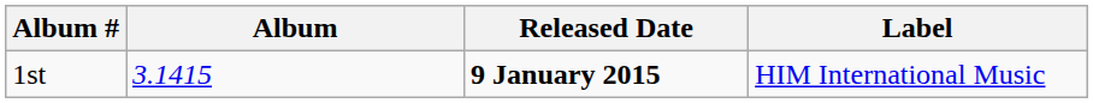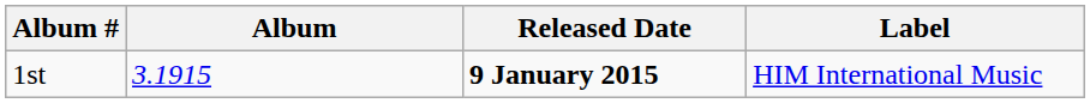1st | Album: 3.1415 -> 3.1915
